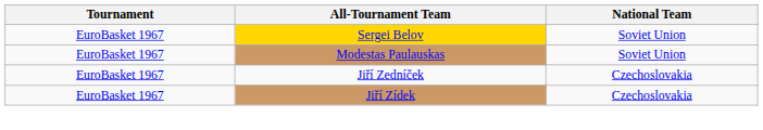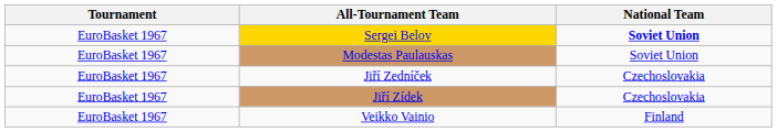Sergei Belov | National Team: normal -> bold
+ row: EuroBasket 1967 | Veikko Vainio | Finland
